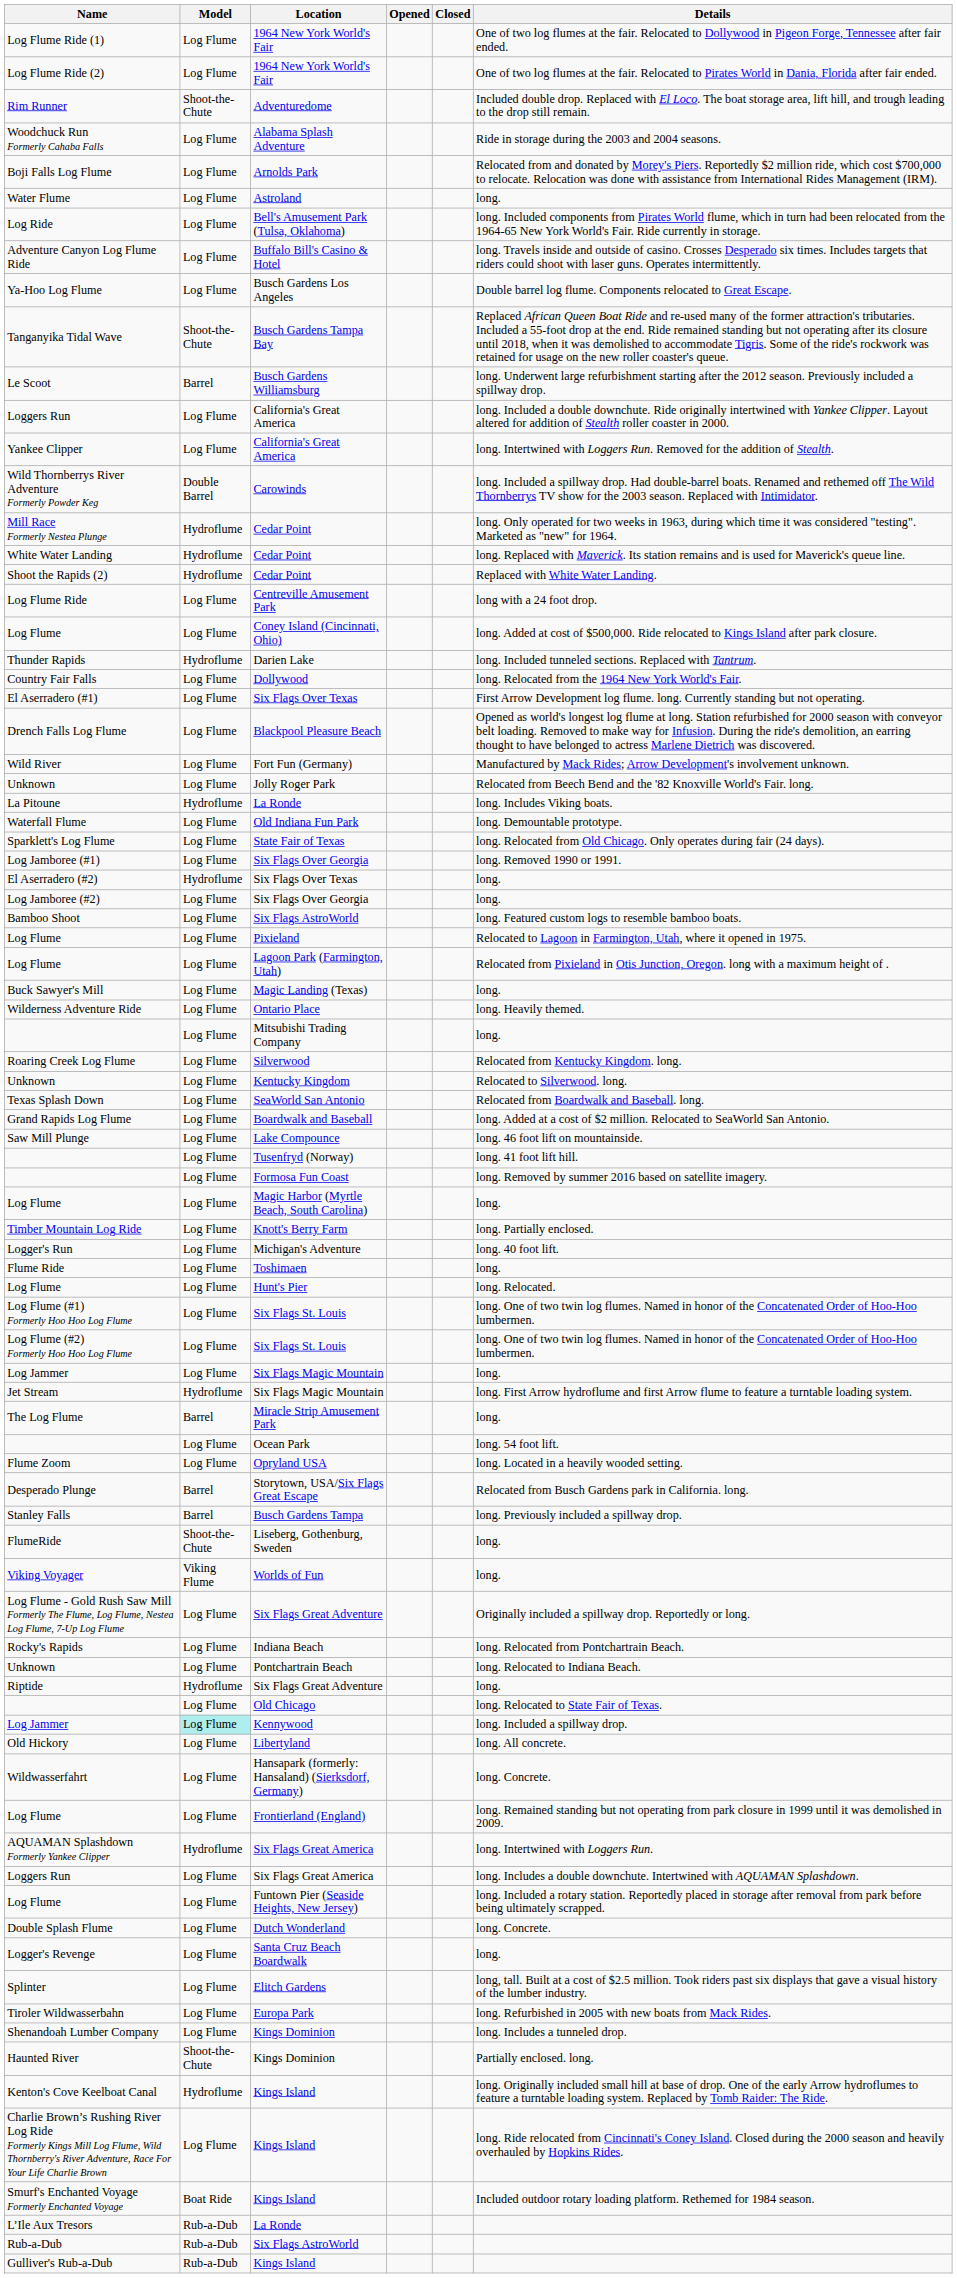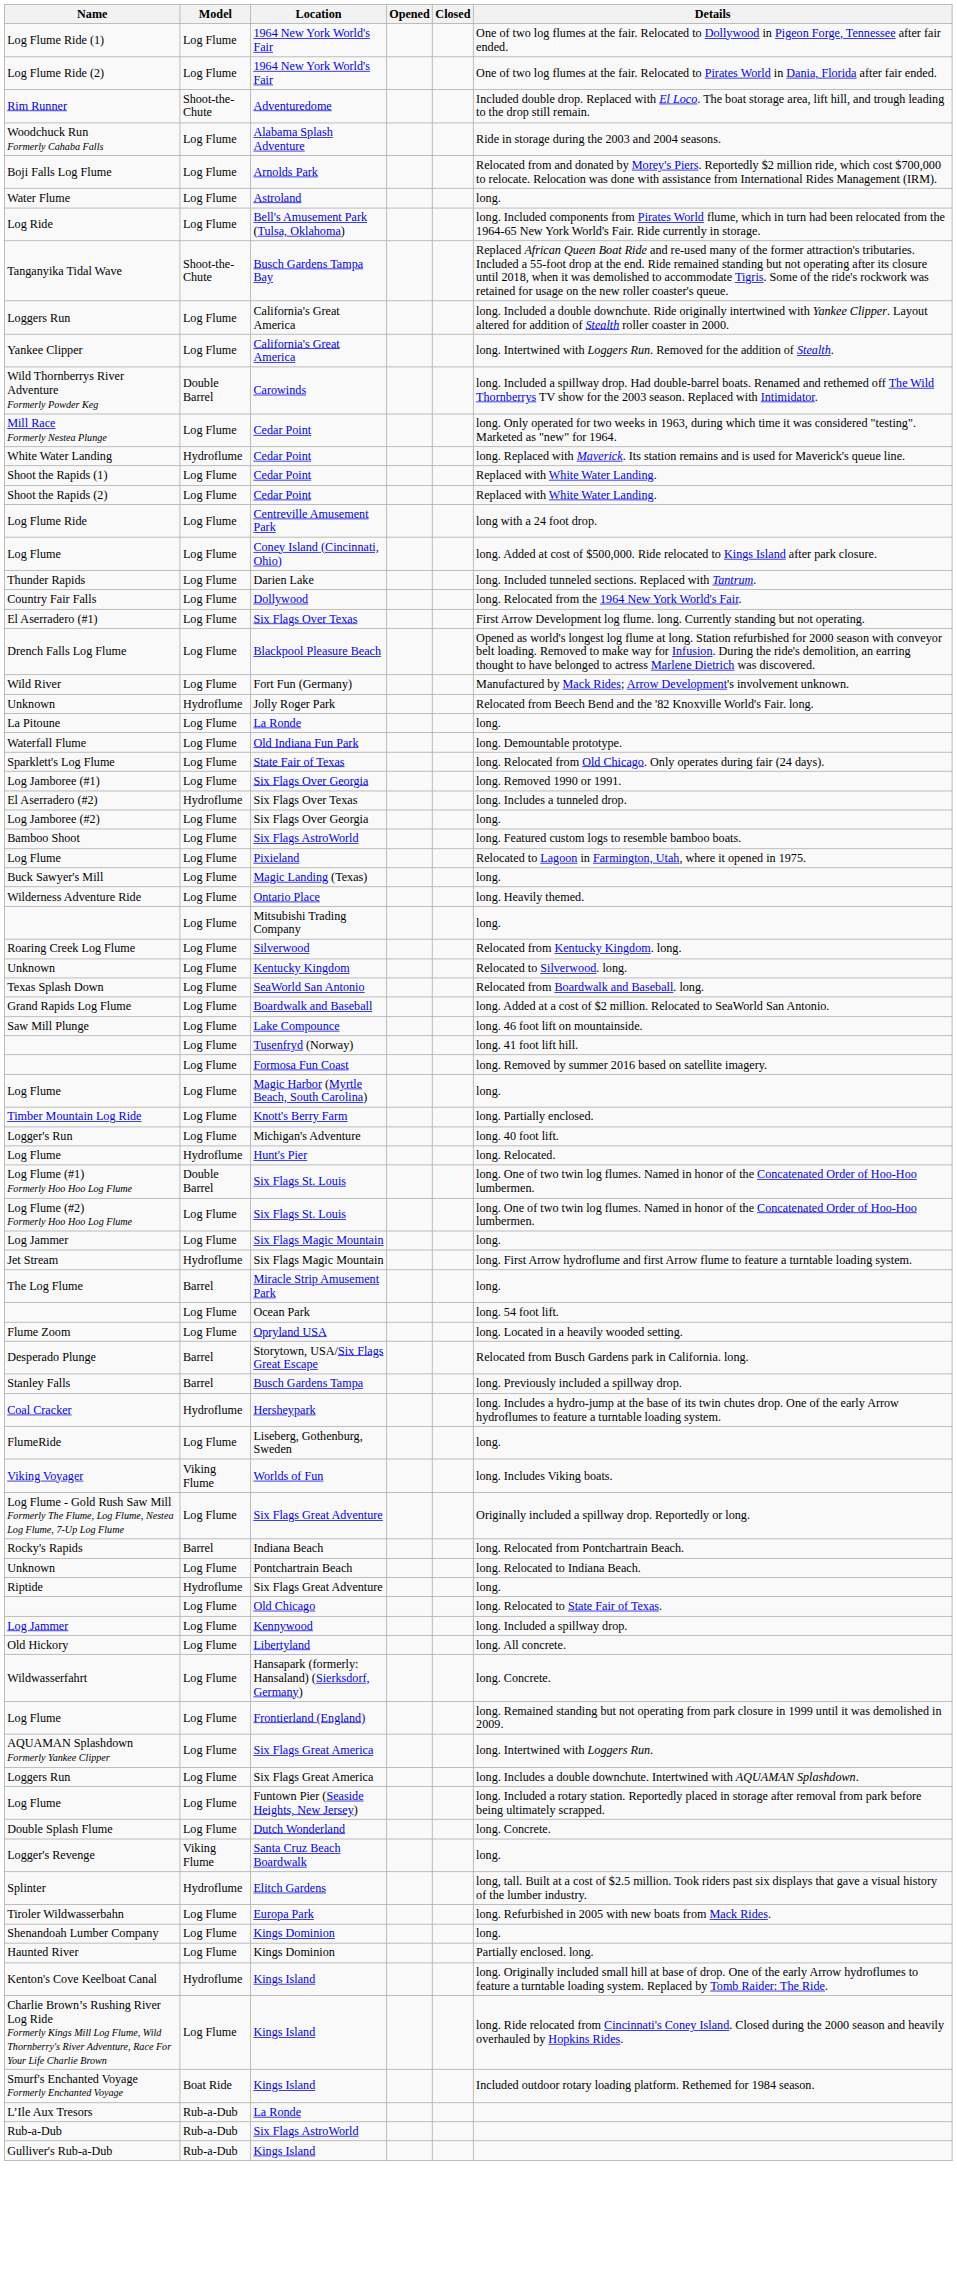- row: Adventure Canyon Log Flume Ride | Log Flume | Buffalo Bill's Casino & Hotel | long. Travels inside and outside of casino. Crosses Desperado six times. Includes targets that riders could shoot with laser guns. Operates intermittently.
- row: Ya-Hoo Log Flume | Log Flume | Busch Gardens Los Angeles | Double barrel log flume. Components relocated to Great Escape.
- row: Le Scoot | Barrel | Busch Gardens Williamsburg | long. Underwent large refurbishment starting after the 2012 season. Previously included a spillway drop.
Mill Race Formerly Nestea Plunge | Model: Hydroflume -> Log Flume
+ row: Shoot the Rapids (1) | Log Flume | Cedar Point | Replaced with White Water Landing.
Shoot the Rapids (2) | Model: Hydroflume -> Log Flume
Thunder Rapids | Model: Hydroflume -> Log Flume
Unknown / Jolly Roger Park | Model: Log Flume -> Hydroflume
La Pitoune | Model: Hydroflume -> Log Flume
La Pitoune | Details: long. Includes Viking boats. -> long.
El Aserradero (#2) | Details: long. -> long. Includes a tunneled drop.
- row: Log Flume | Log Flume | Lagoon Park (Farmington, Utah) | Relocated from Pixieland in Otis Junction, Oregon. long with a maximum height of .
- row: Flume Ride | Log Flume | Toshimaen | long.
Log Flume / Hunt's Pier | Model: Log Flume -> Hydroflume
Log Flume (#1) Formerly Hoo Hoo Log Flume | Model: Log Flume -> Double Barrel
+ row: Coal Cracker | Hydroflume | Hersheypark | long. Includes a hydro-jump at the base of its twin chutes drop. One of the early Arrow hydroflumes to feature a turntable loading system.
FlumeRide | Model: Shoot-the-Chute -> Log Flume
Viking Voyager | Details: long. -> long. Includes Viking boats.
Rocky's Rapids | Model: Log Flume -> Barrel
Log Jammer / Kennywood | Model: paleturquoise background -> no background
AQUAMAN Splashdown Formerly Yankee Clipper | Model: Hydroflume -> Log Flume
Logger's Revenge | Model: Log Flume -> Viking Flume
Splinter | Model: Log Flume -> Hydroflume
Shenandoah Lumber Company | Details: long. Includes a tunneled drop. -> long.
Haunted River | Model: Shoot-the-Chute -> Log Flume
